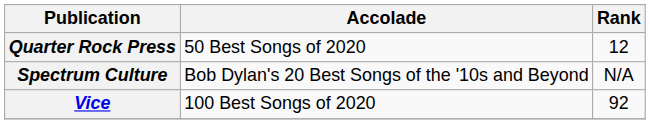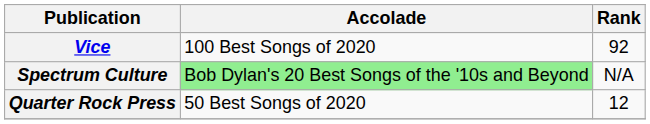rows swapped: Quarter Rock Press <-> Vice
Spectrum Culture | Accolade: no background -> lightgreen background
